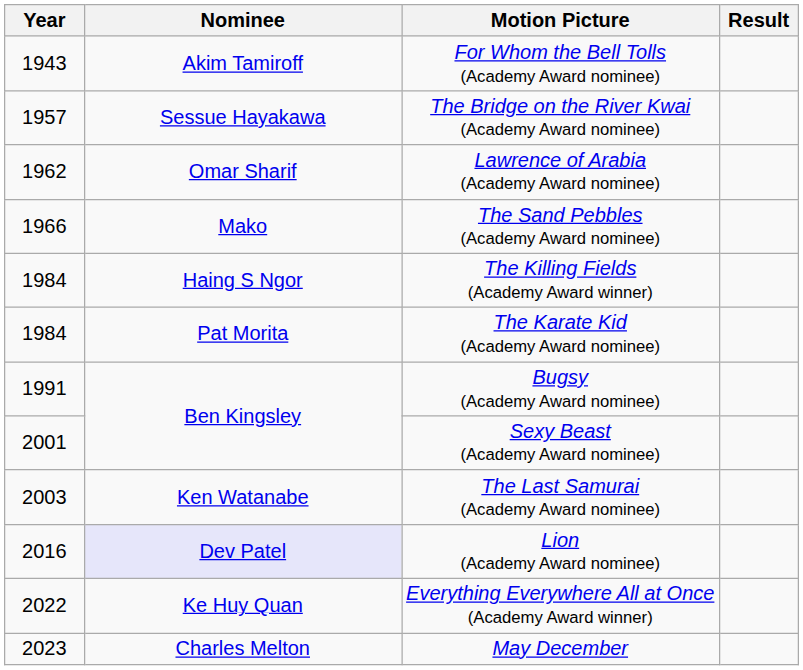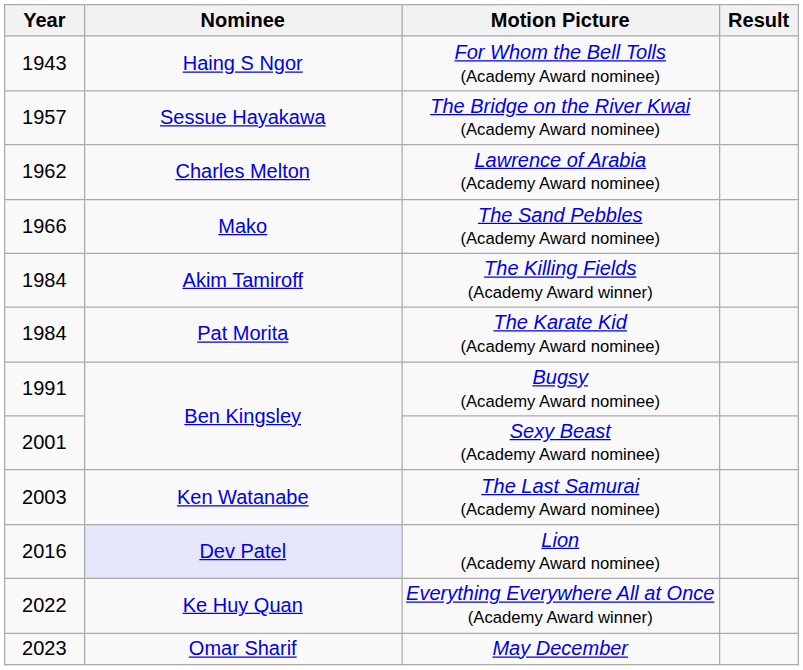For Whom the Bell Tolls (Academy Award nominee) | Nominee: Akim Tamiroff -> Haing S Ngor
Lawrence of Arabia (Academy Award nominee) | Nominee: Omar Sharif -> Charles Melton
The Killing Fields (Academy Award winner) | Nominee: Haing S Ngor -> Akim Tamiroff
May December | Nominee: Charles Melton -> Omar Sharif
